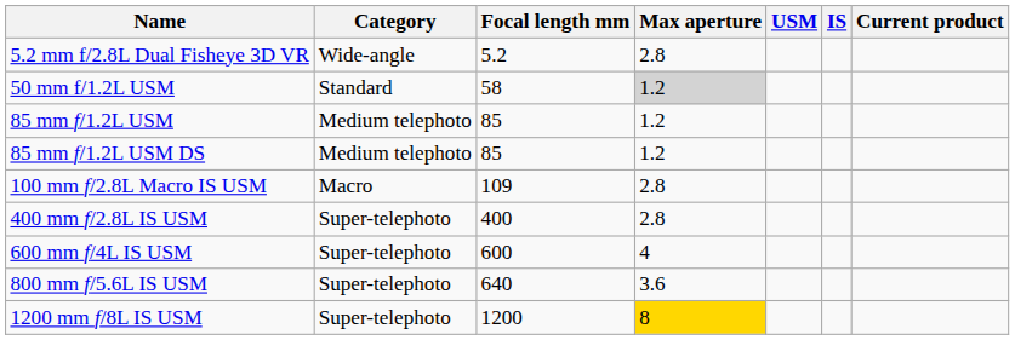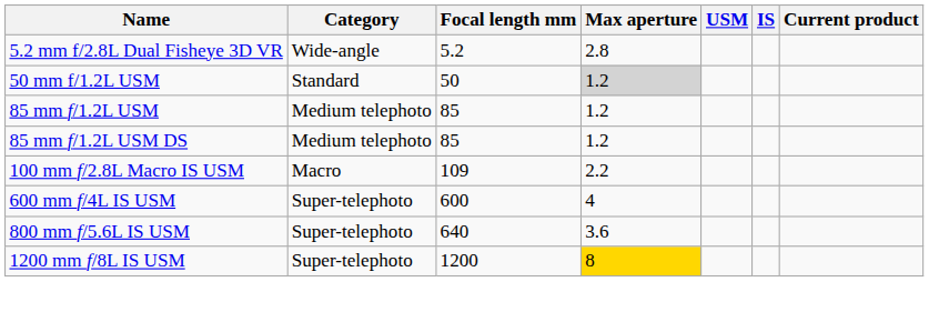50 mm f/1.2L USM | Focal length mm: 58 -> 50
100 mm f/2.8L Macro IS USM | Max aperture: 2.8 -> 2.2
- row: 400 mm f/2.8L IS USM | Super-telephoto | 400 | 2.8
